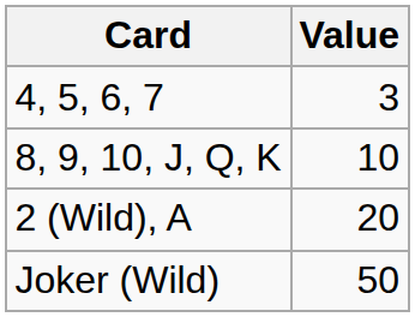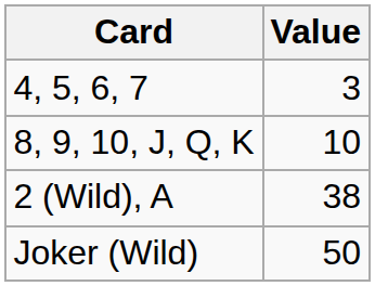2 (Wild), A | Value: 20 -> 38
